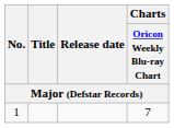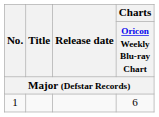1 | Charts / Oricon Weekly Blu-ray Chart: 7 -> 6
